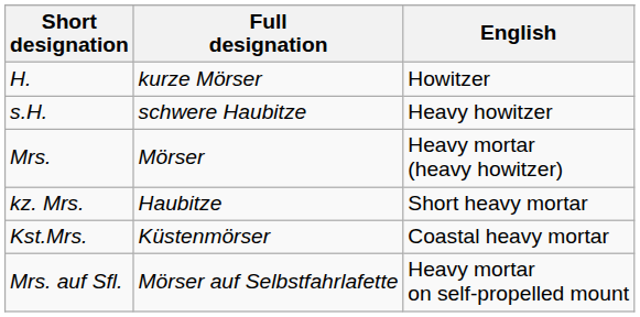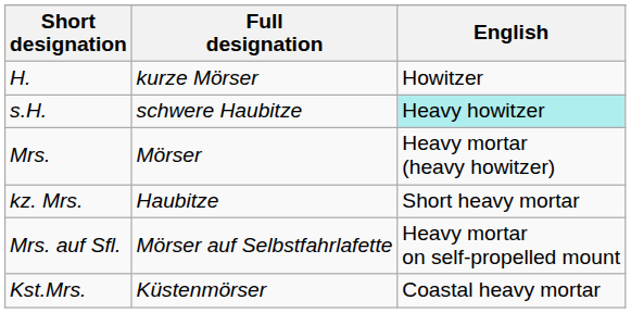s.H. | English: no background -> paleturquoise background
rows swapped: Mrs. auf Sfl. <-> Kst.Mrs.
